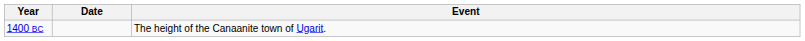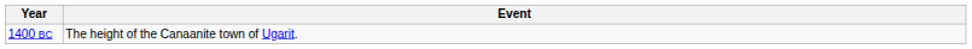- column: Date
